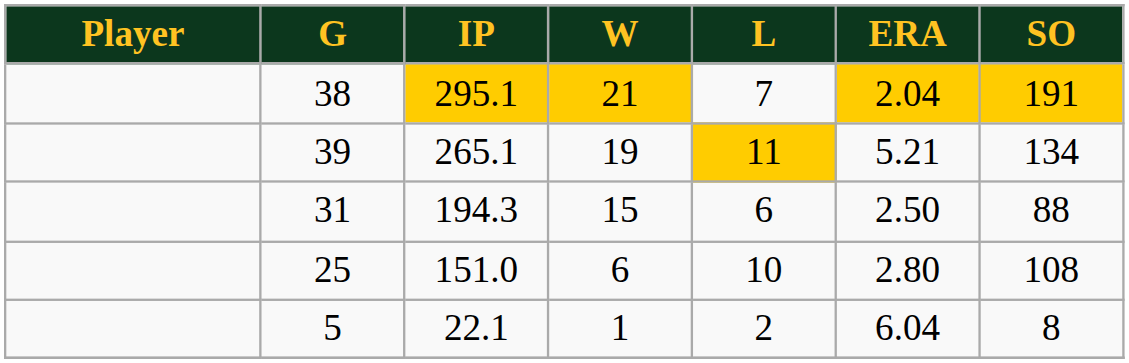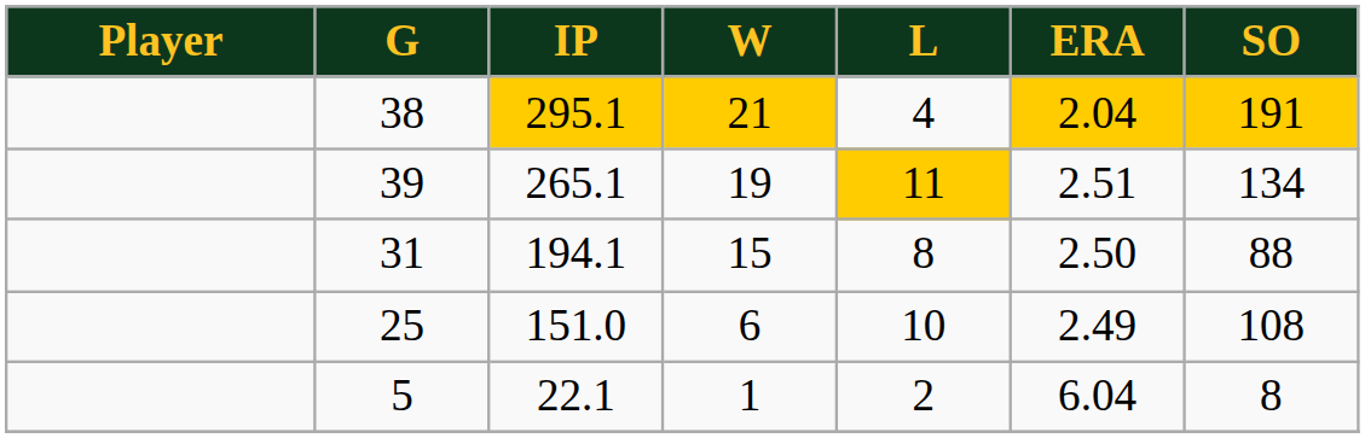38 | L: 7 -> 4
39 | ERA: 5.21 -> 2.51
31 | IP: 194.3 -> 194.1
31 | L: 6 -> 8
25 | ERA: 2.80 -> 2.49
